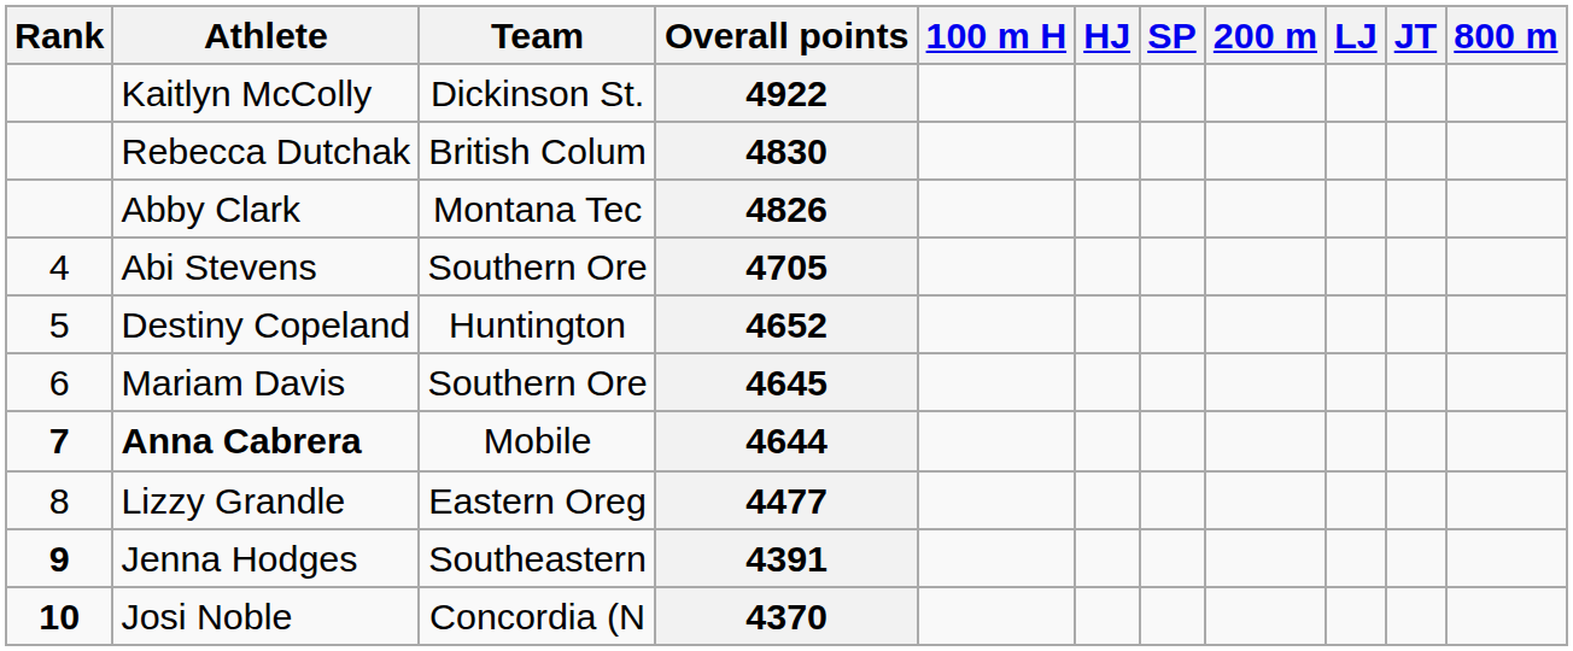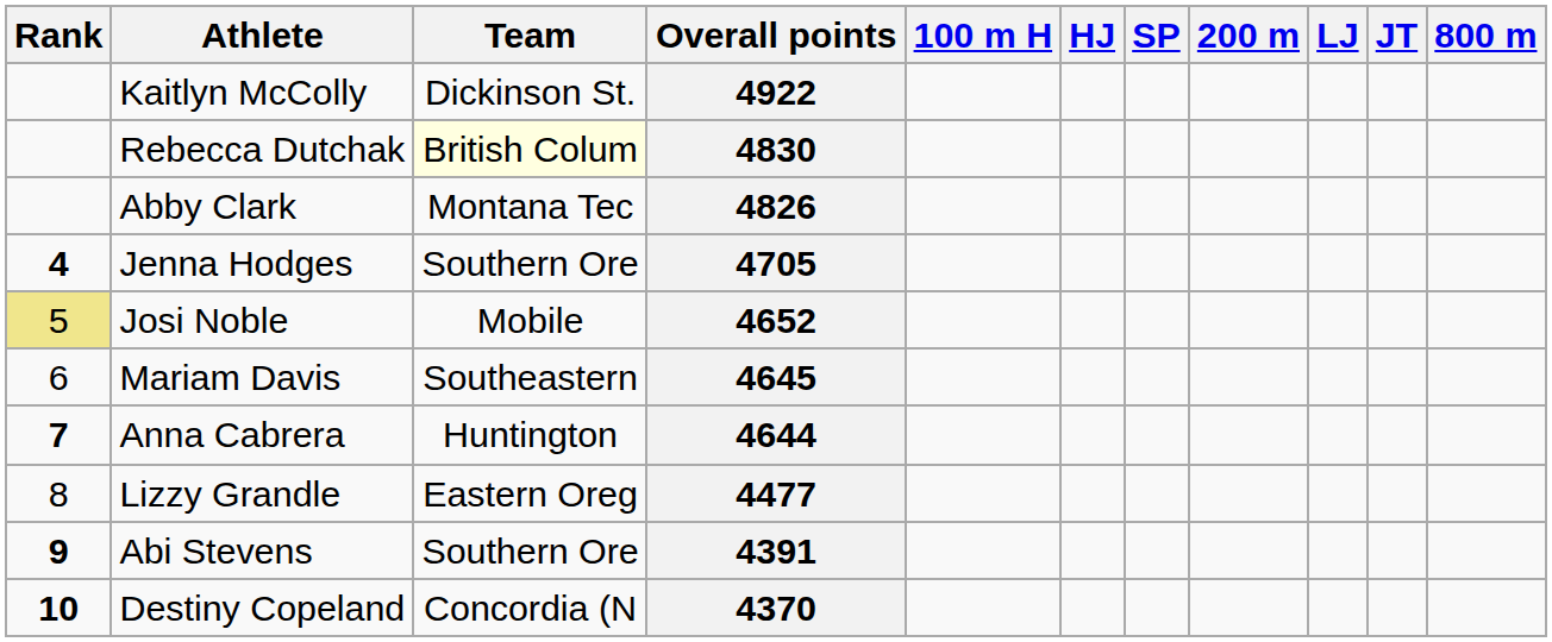4830 | Team: no background -> lightyellow background
4705 | Rank: normal -> bold
4705 | Athlete: Abi Stevens -> Jenna Hodges
4652 | Rank: no background -> khaki background
4652 | Athlete: Destiny Copeland -> Josi Noble
4652 | Team: Huntington -> Mobile
4645 | Team: Southern Ore -> Southeastern
4644 | Athlete: bold -> normal
4644 | Team: Mobile -> Huntington
4391 | Athlete: Jenna Hodges -> Abi Stevens
4391 | Team: Southeastern -> Southern Ore
4370 | Athlete: Josi Noble -> Destiny Copeland
